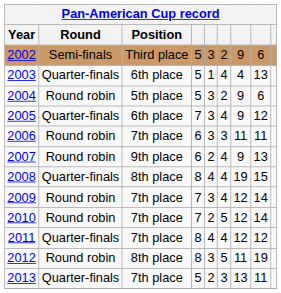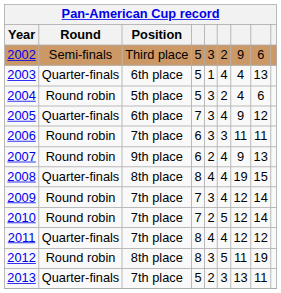2004 | column 7: 9 -> 4
